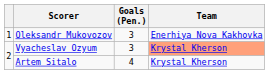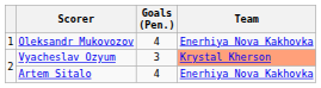Oleksandr Mukovozov | Goals (Pen.): 3 -> 4
Artem Sitalo | Team: Krystal Kherson -> Enerhiya Nova Kakhovka
